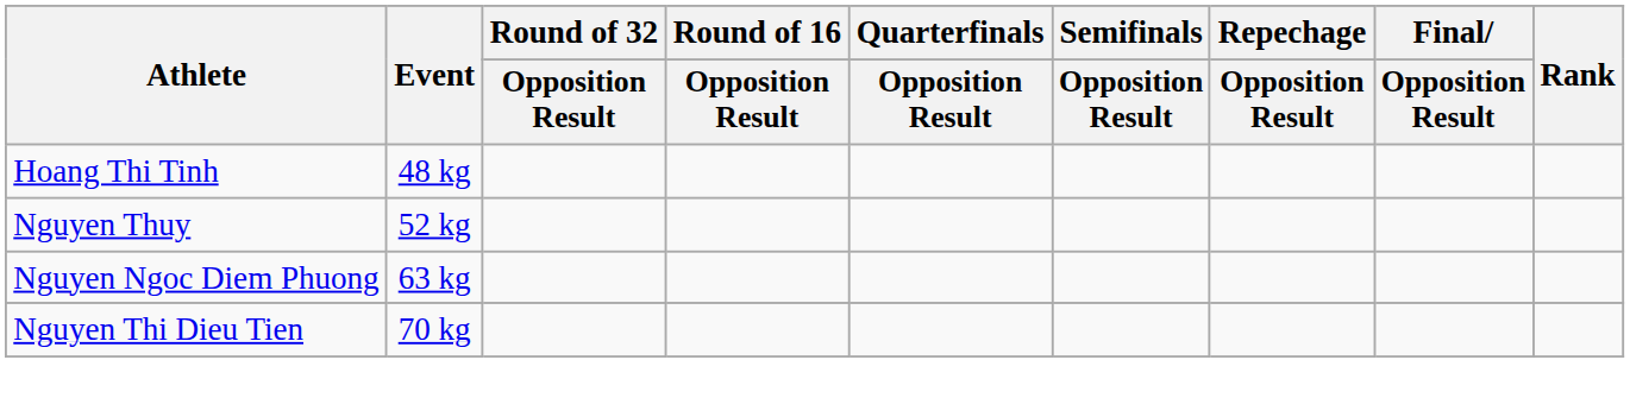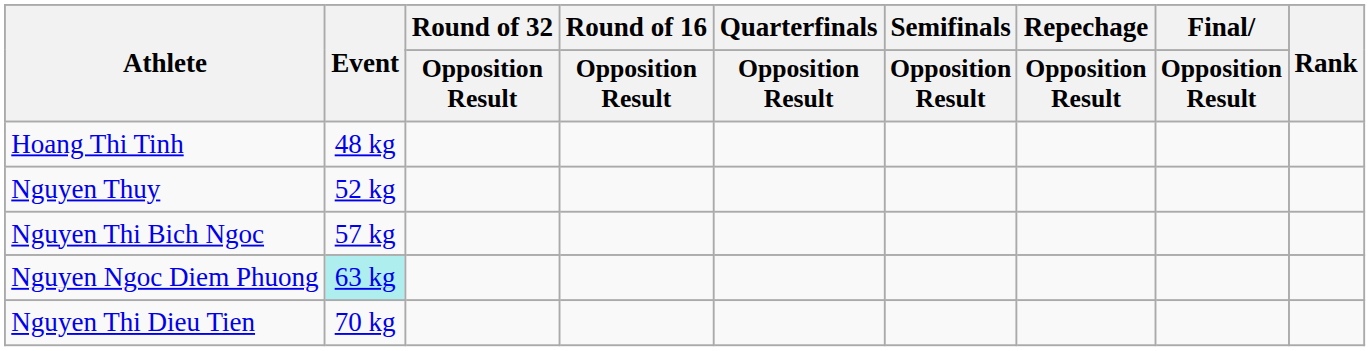+ row: Nguyen Thi Bich Ngoc | 57 kg
Nguyen Ngoc Diem Phuong | Event: no background -> paleturquoise background
